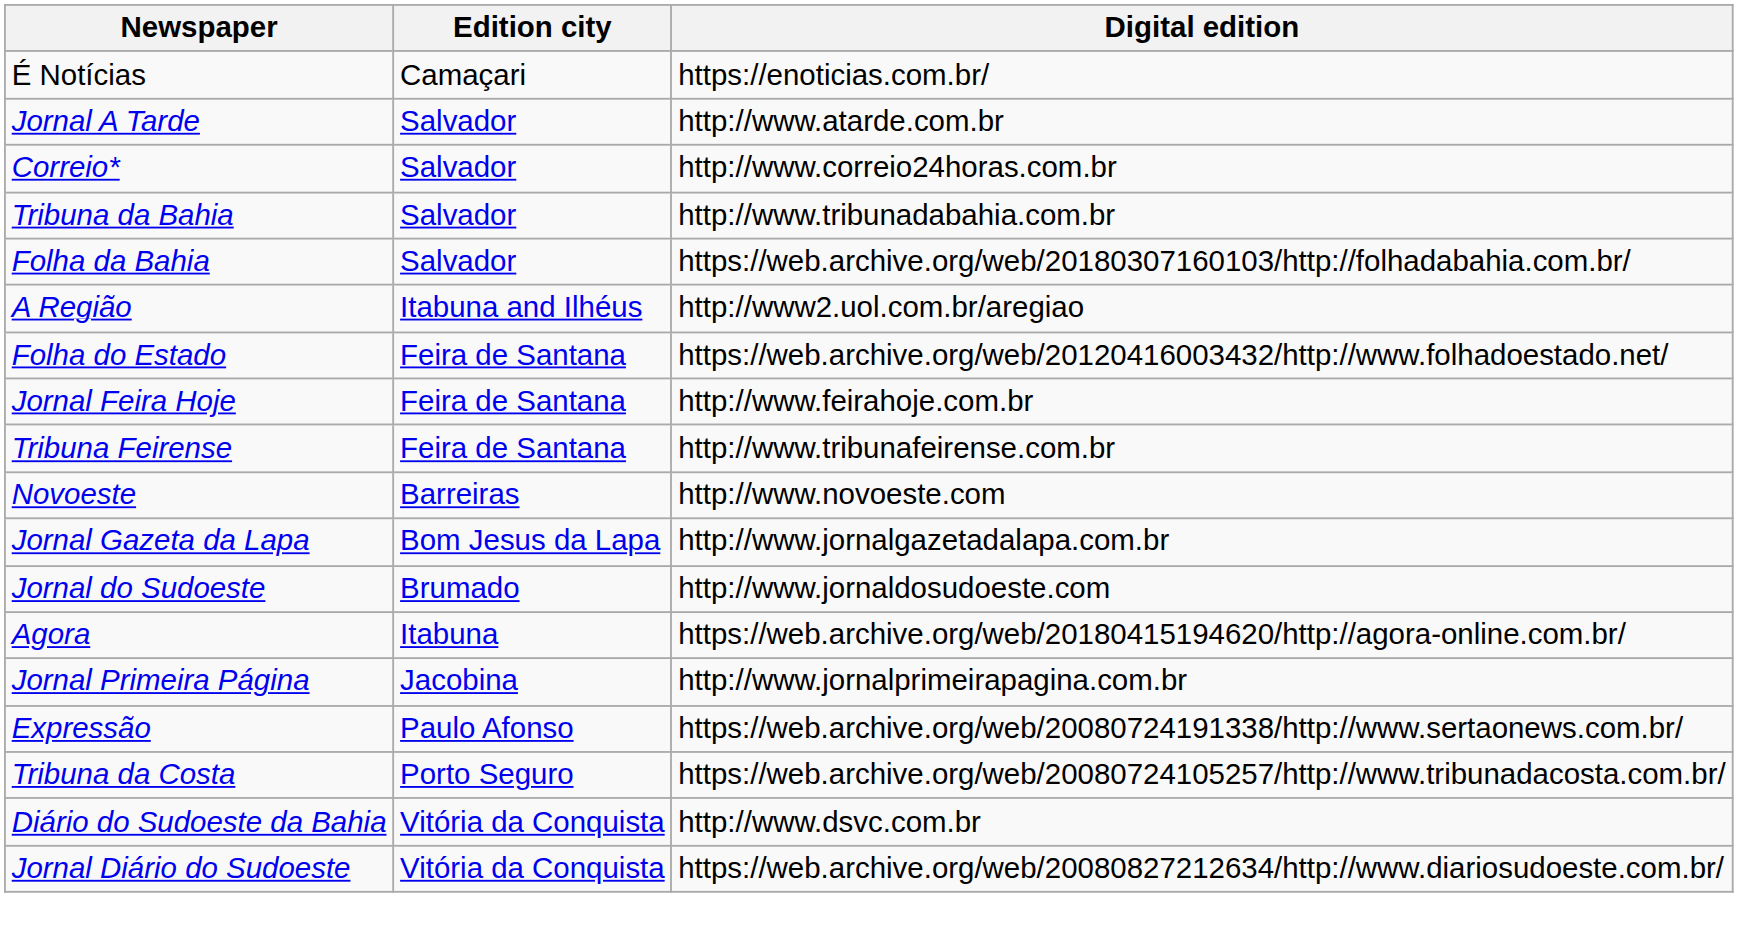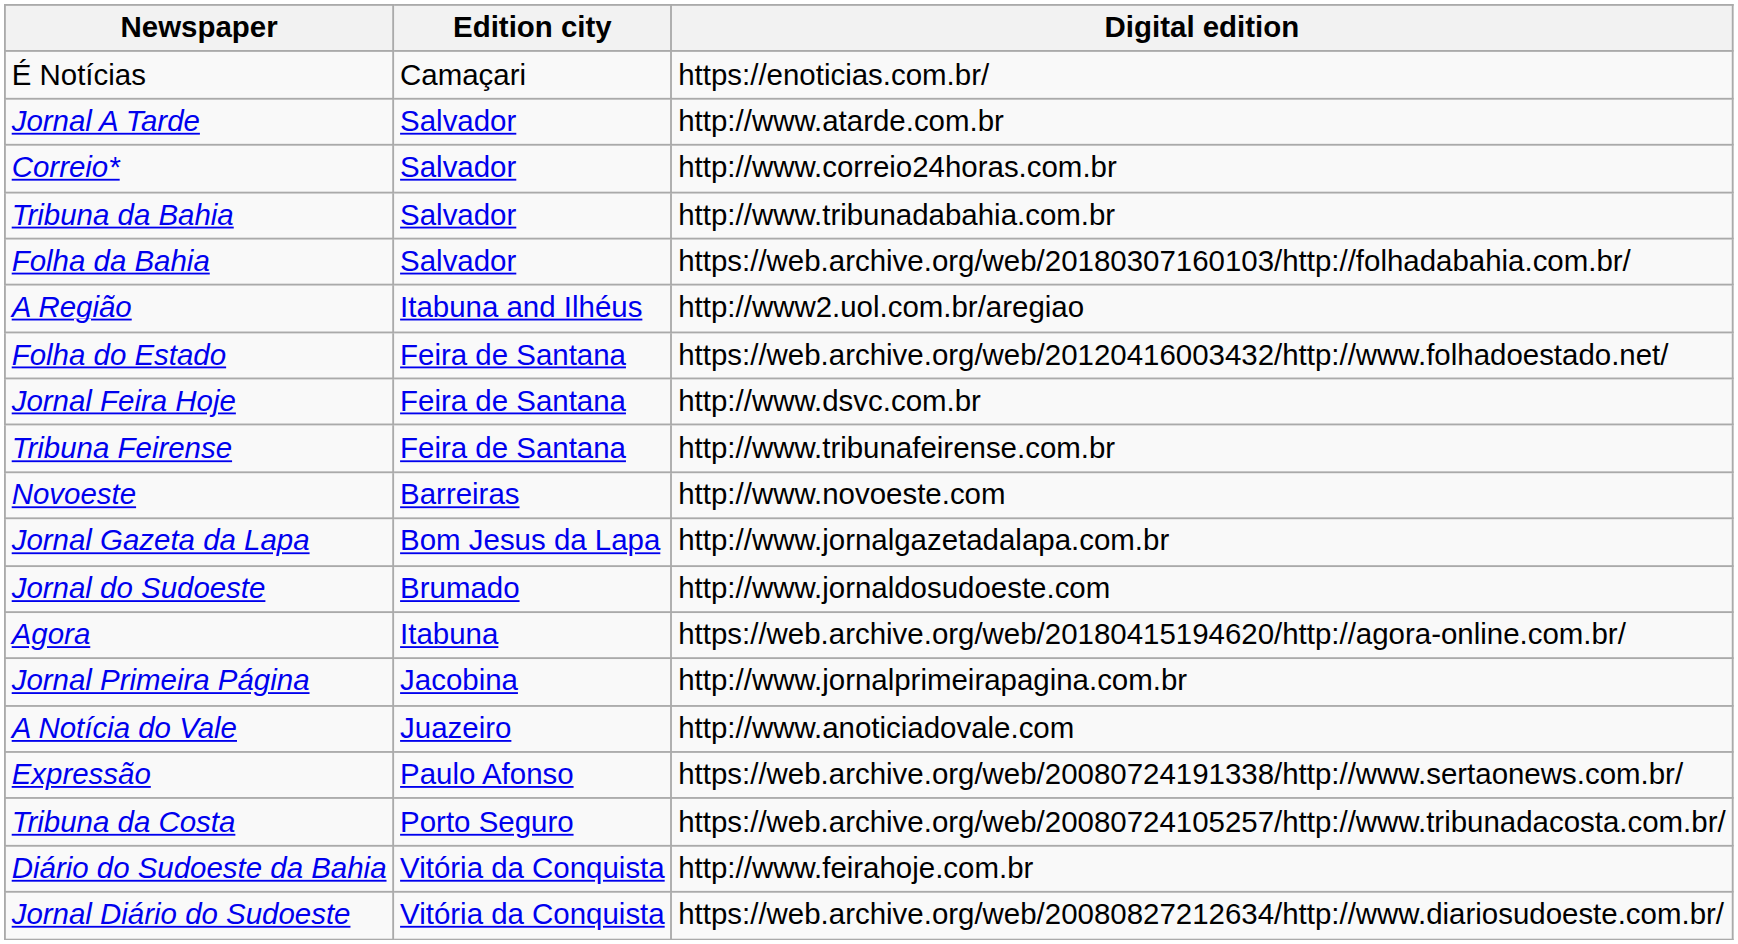Jornal Feira Hoje | Digital edition: http://www.feirahoje.com.br -> http://www.dsvc.com.br
+ row: A Notícia do Vale | Juazeiro | http://www.anoticiadovale.com
Diário do Sudoeste da Bahia | Digital edition: http://www.dsvc.com.br -> http://www.feirahoje.com.br
